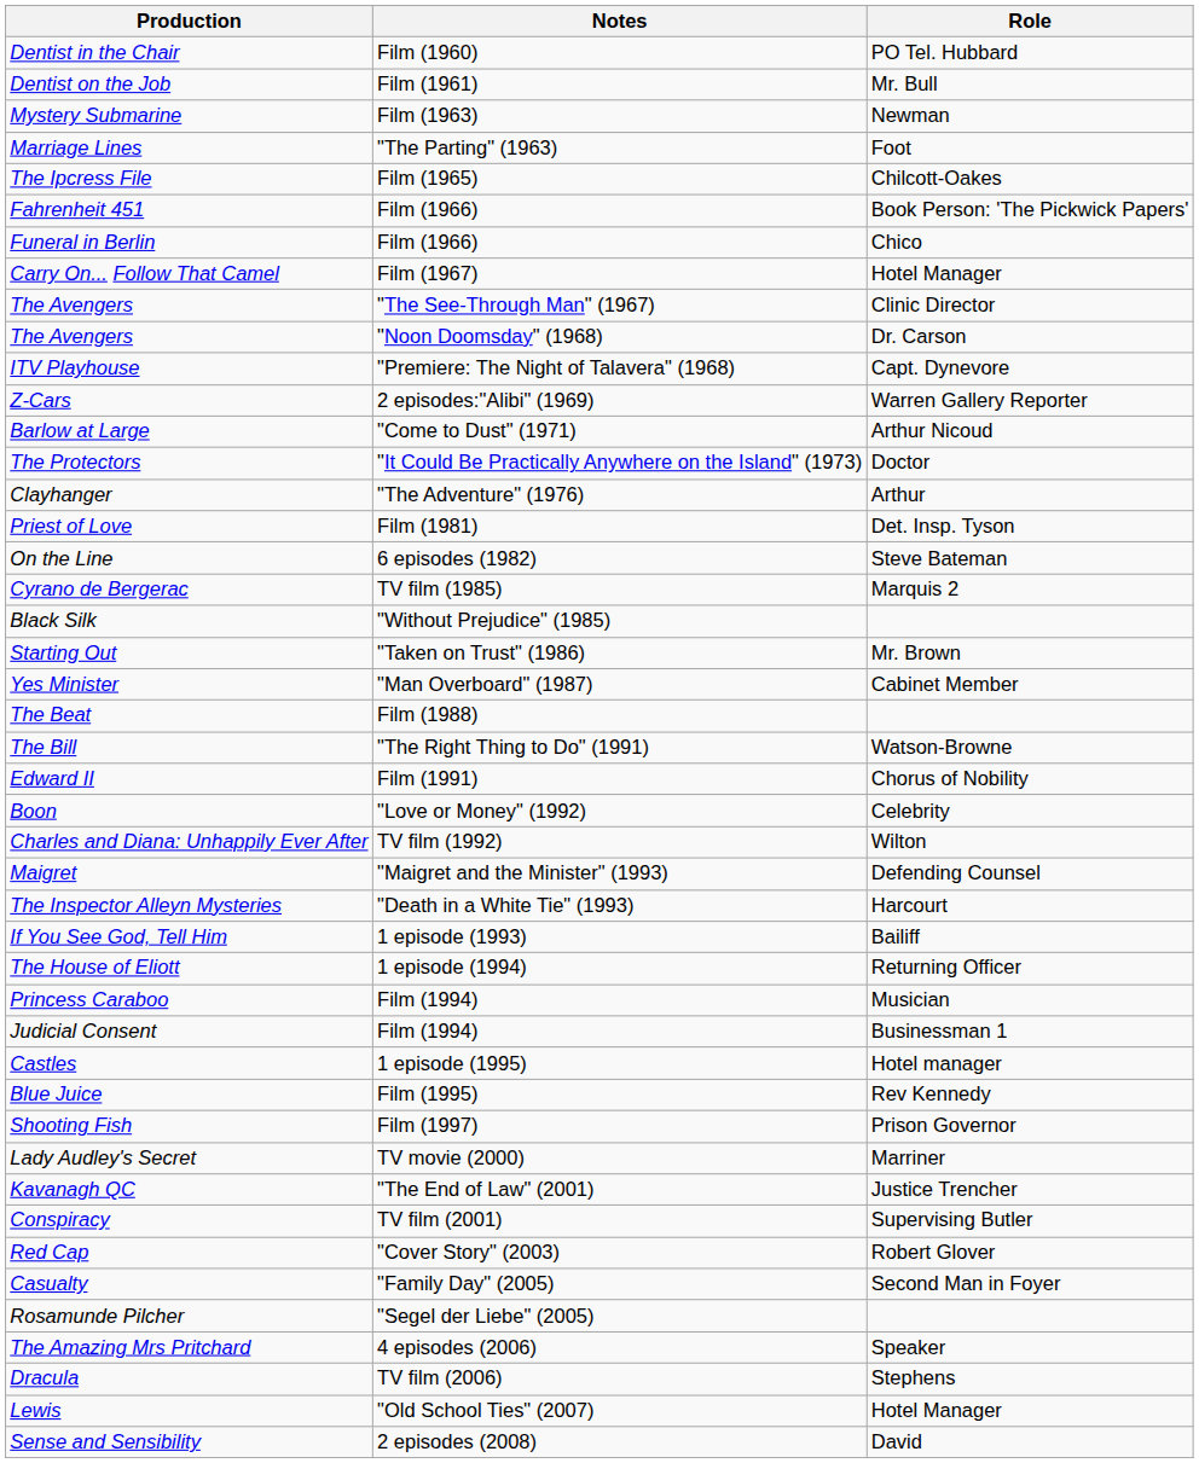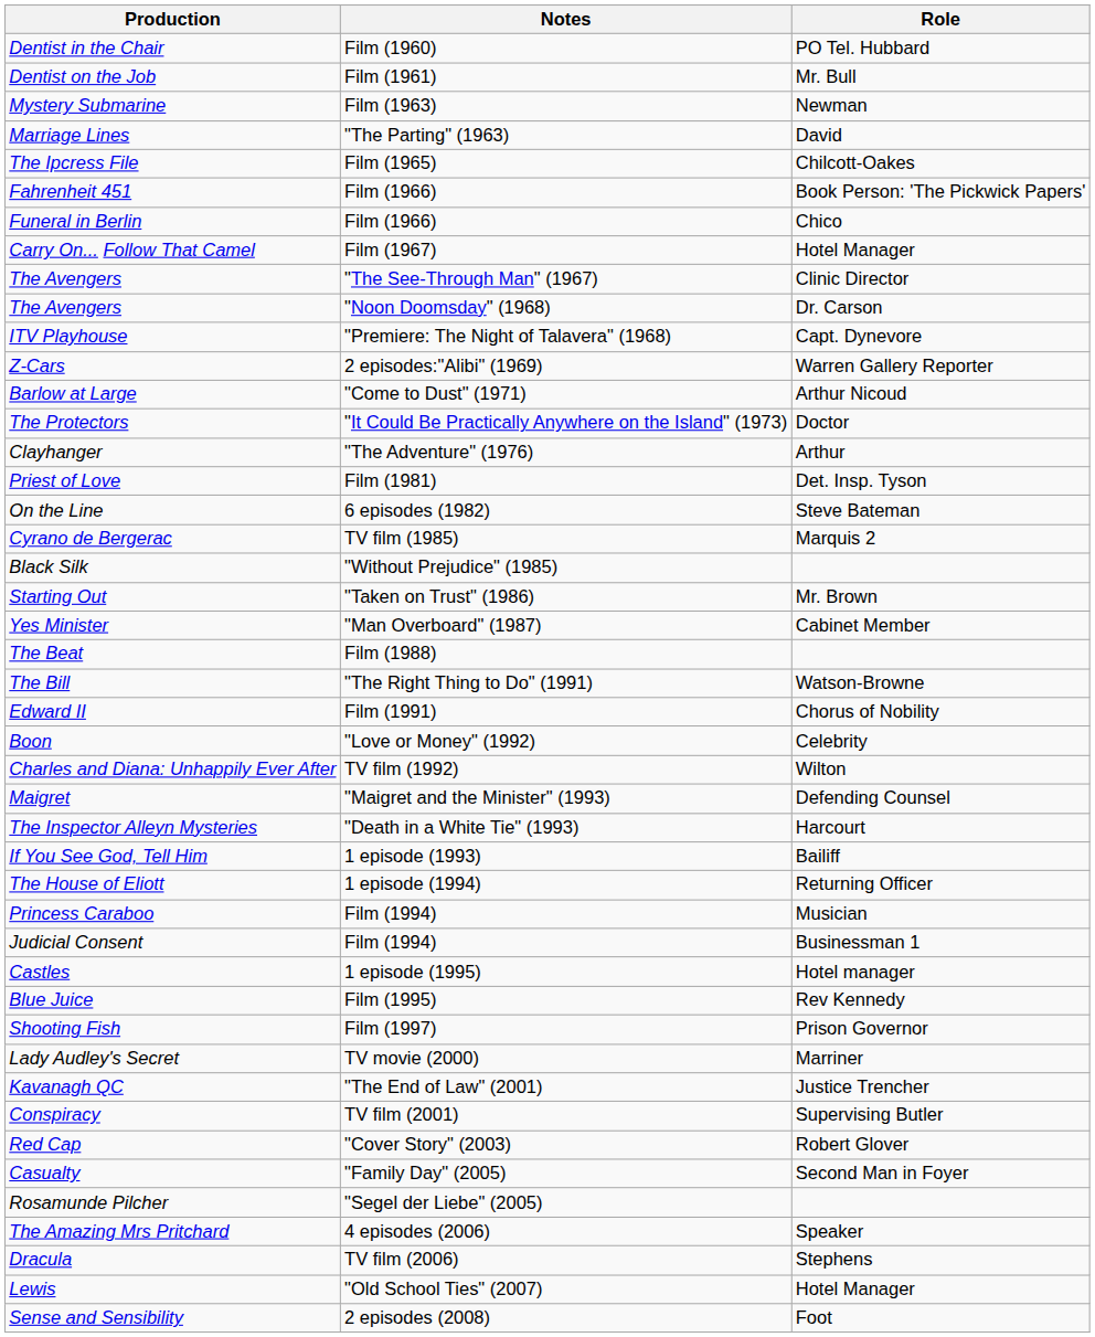Marriage Lines | Role: Foot -> David
Sense and Sensibility | Role: David -> Foot
